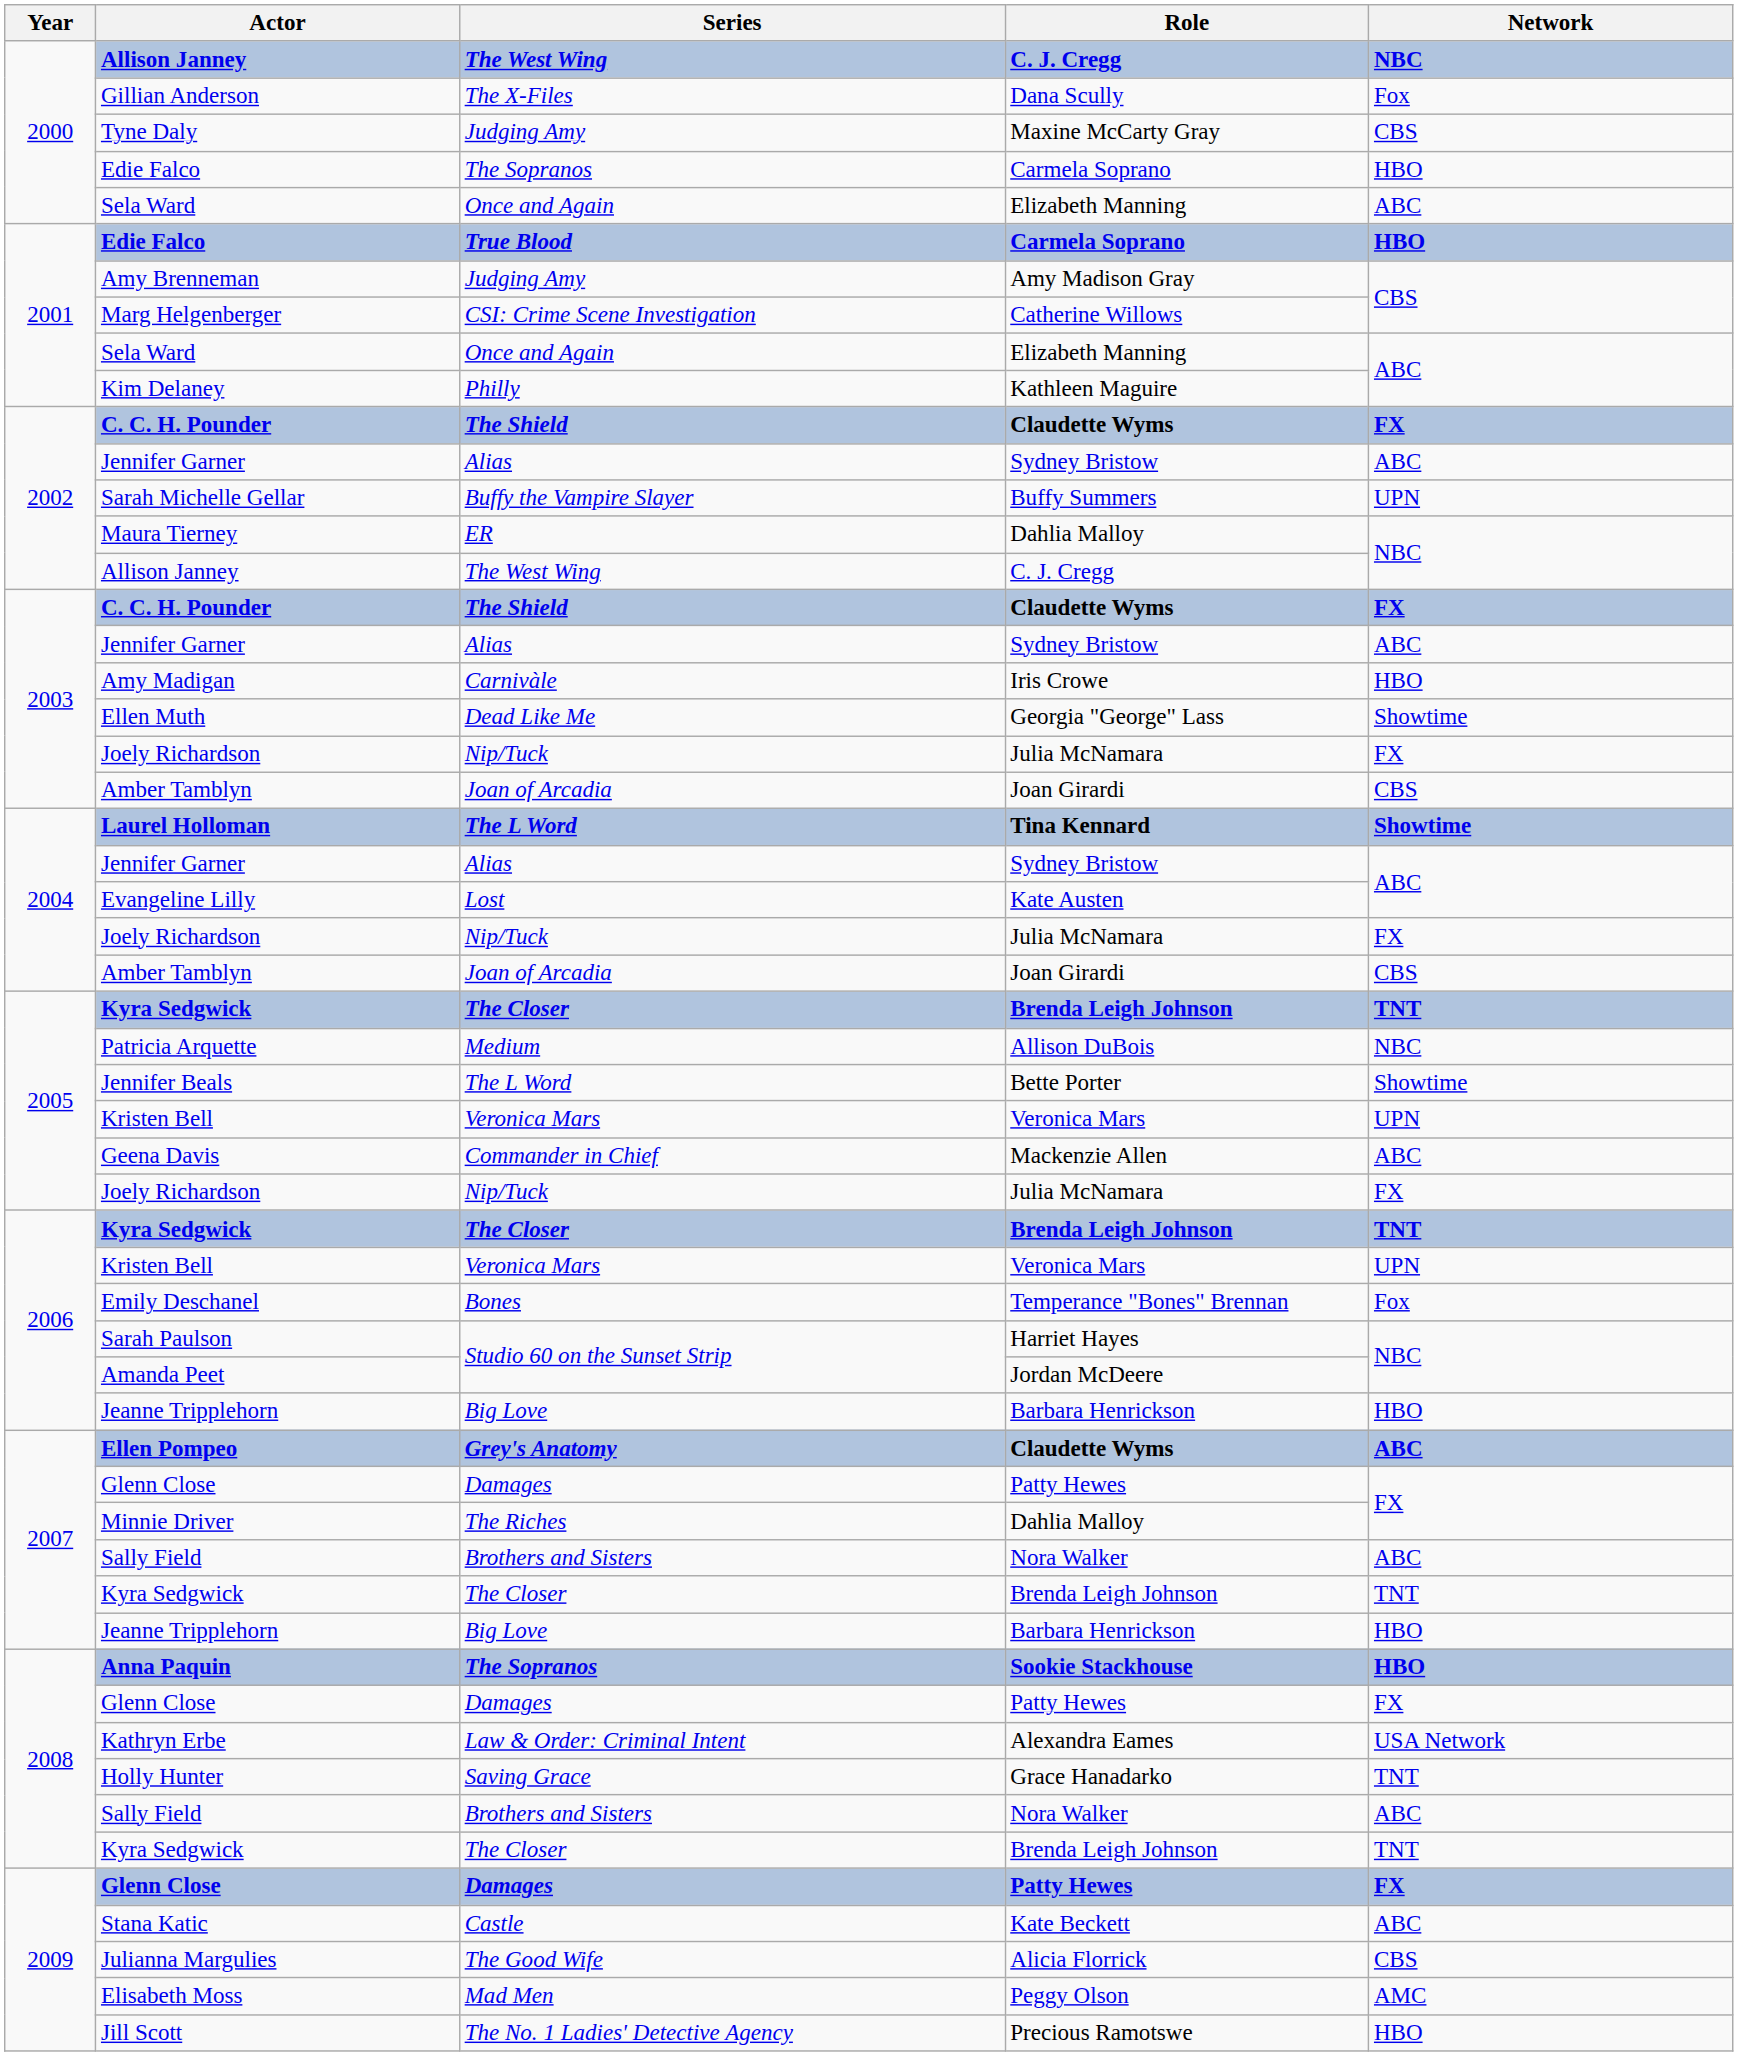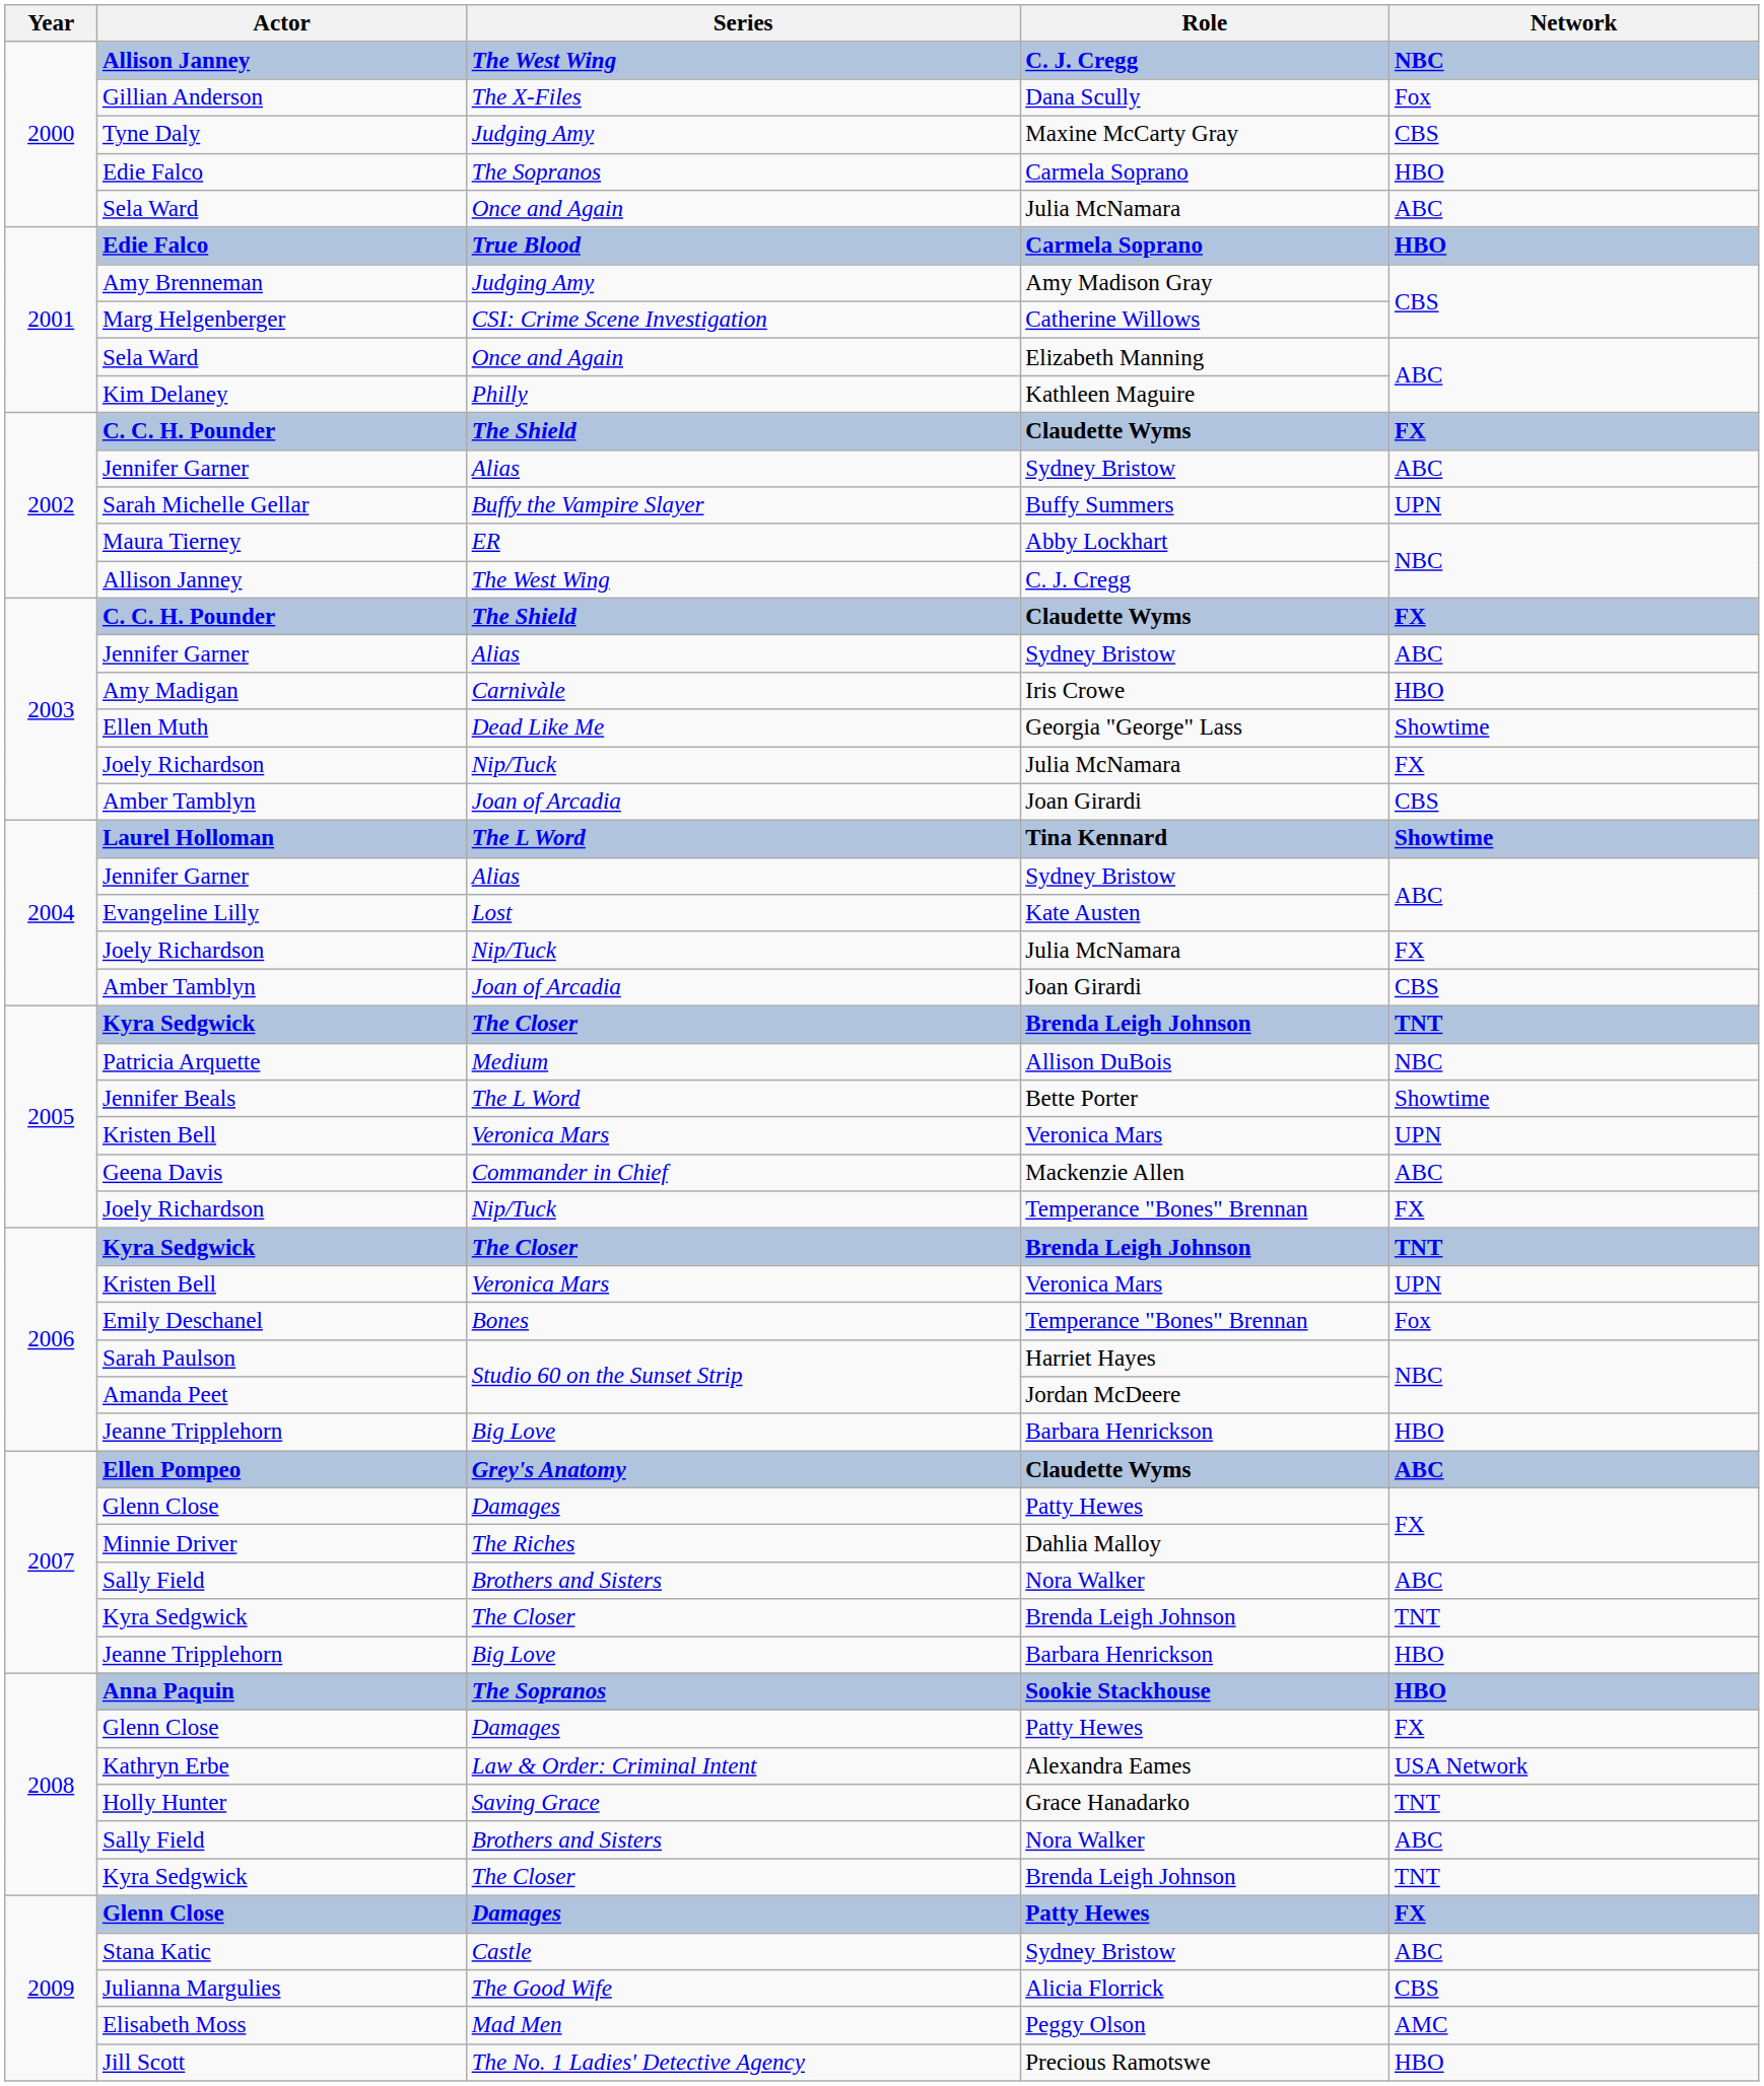2000 / Sela Ward | Role: Elizabeth Manning -> Julia McNamara
Maura Tierney | Role: Dahlia Malloy -> Abby Lockhart
2005 / Joely Richardson | Role: Julia McNamara -> Temperance "Bones" Brennan
Stana Katic | Role: Kate Beckett -> Sydney Bristow
